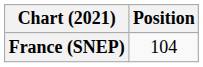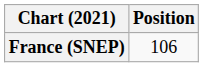France (SNEP) | Position: 104 -> 106
